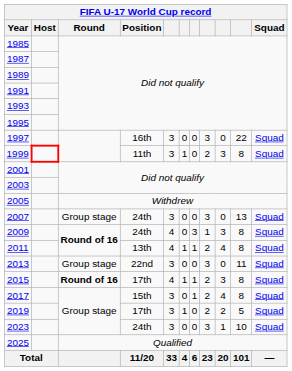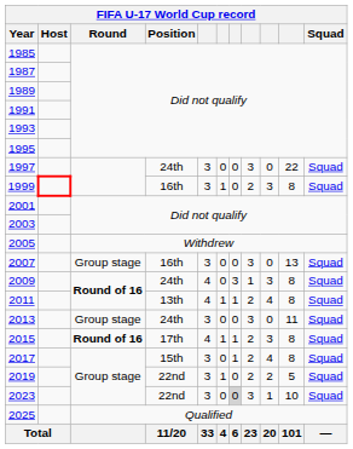1997 | Position: 16th -> 24th
1999 | Position: 11th -> 16th
2007 | Position: 24th -> 16th
2013 | Position: 22nd -> 24th
2019 | Position: 17th -> 22nd
2023 | Position: 24th -> 22nd
2023 | column 7: no background -> lightgrey background
